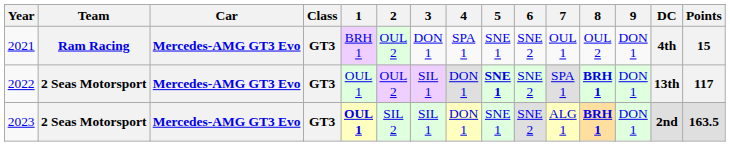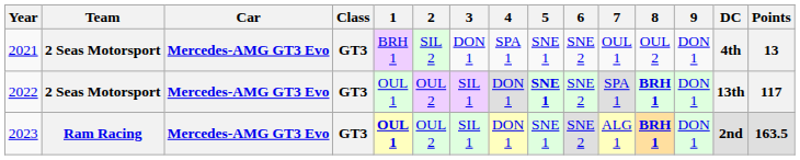2021 | Team: Ram Racing -> 2 Seas Motorsport
2021 | 2: OUL 2 -> SIL 2
2021 | Points: 15 -> 13
2023 | Team: 2 Seas Motorsport -> Ram Racing
2023 | 2: SIL 2 -> OUL 2
